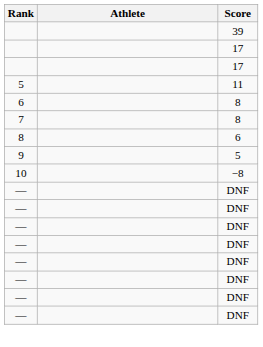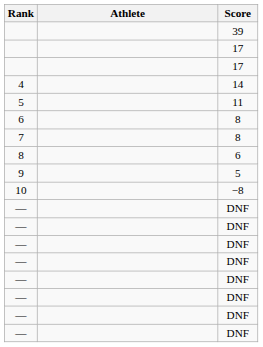+ row: 4 | 14
